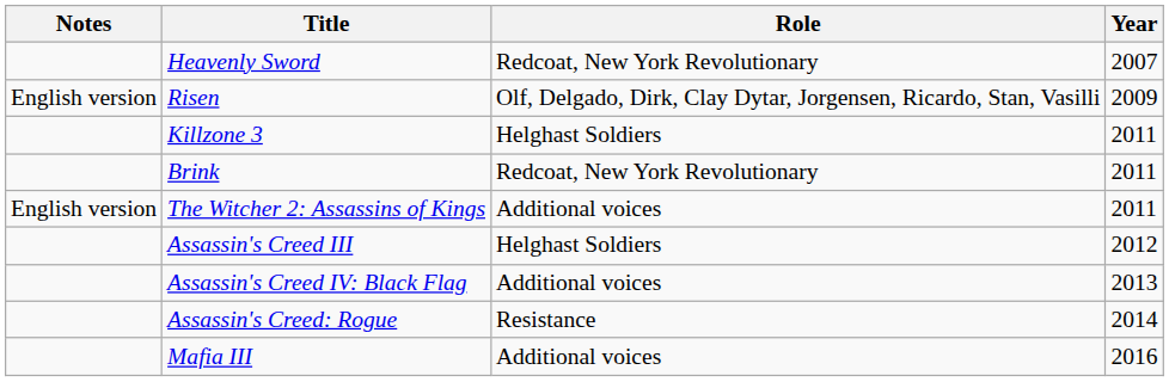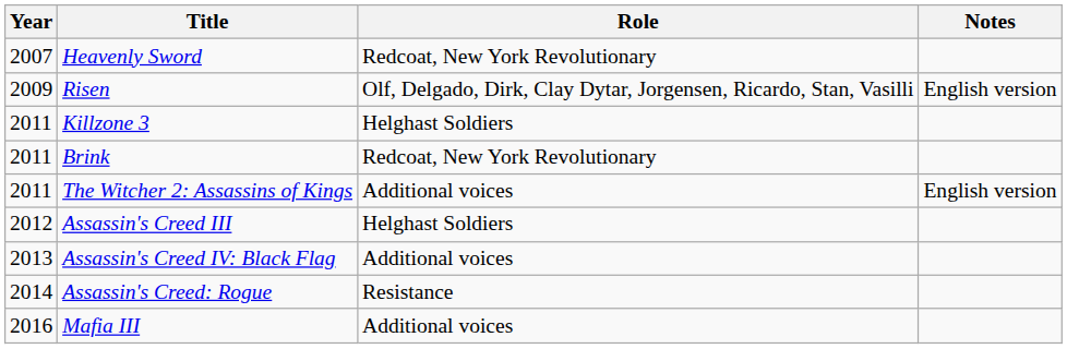columns swapped: Year <-> Notes
